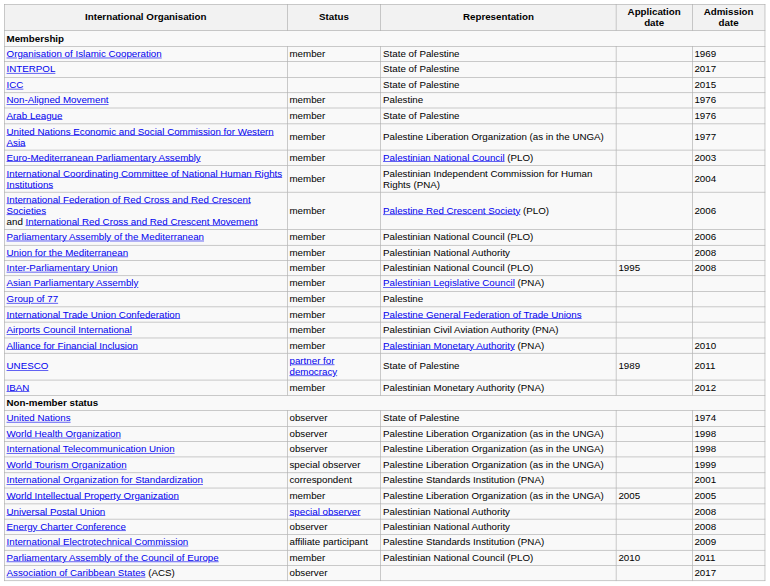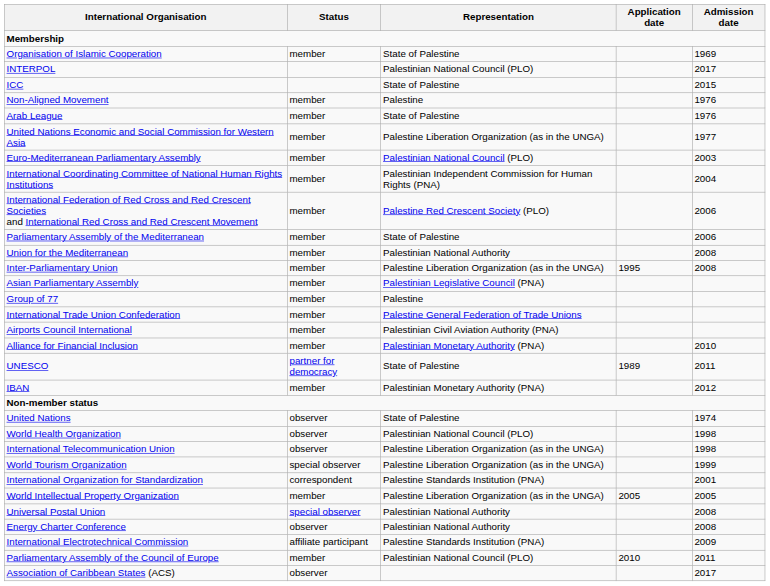INTERPOL | Representation: State of Palestine -> Palestinian National Council (PLO)
Parliamentary Assembly of the Mediterranean | Representation: Palestinian National Council (PLO) -> State of Palestine
Inter-Parliamentary Union | Representation: Palestinian National Council (PLO) -> Palestine Liberation Organization (as in the UNGA)
World Health Organization | Representation: Palestine Liberation Organization (as in the UNGA) -> Palestinian National Council (PLO)
